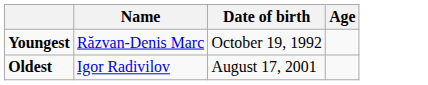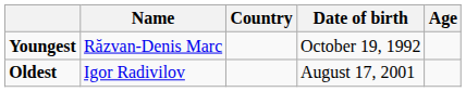+ column: Country
